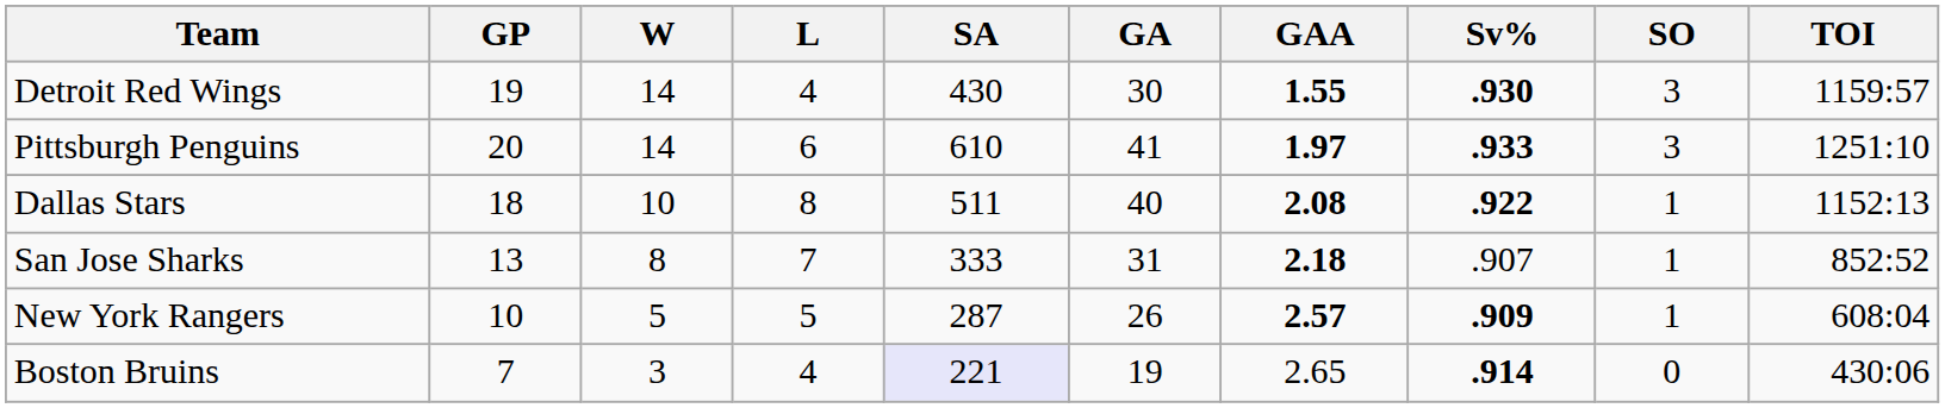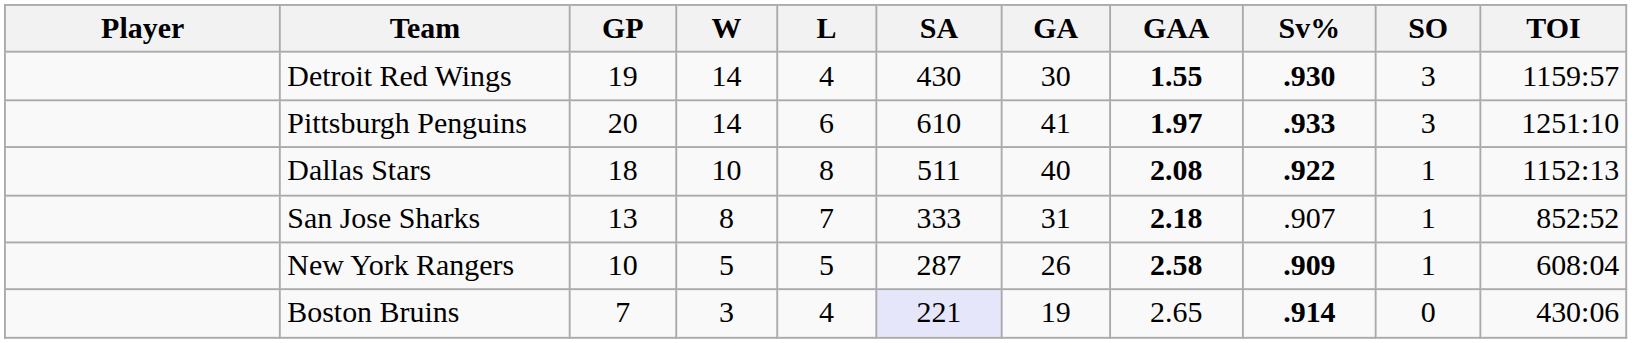+ column: Player
New York Rangers | GAA: 2.57 -> 2.58
